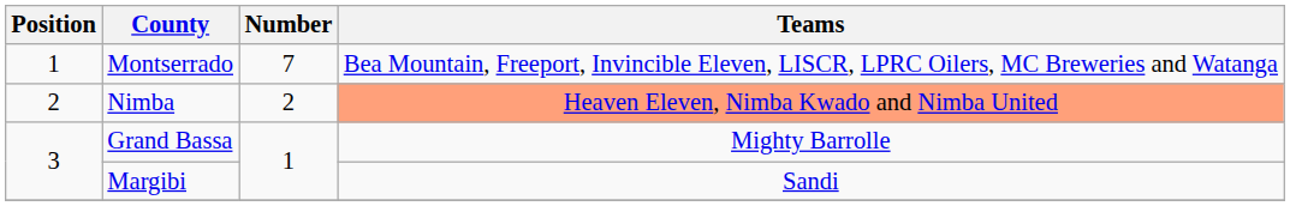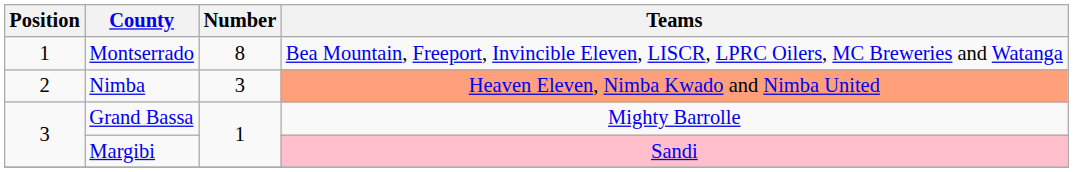Montserrado | Number: 7 -> 8
Nimba | Number: 2 -> 3
Margibi | Teams: no background -> pink background
